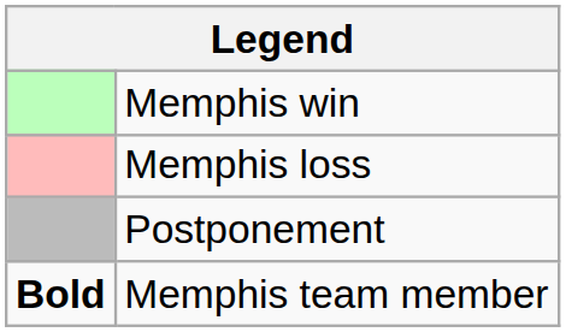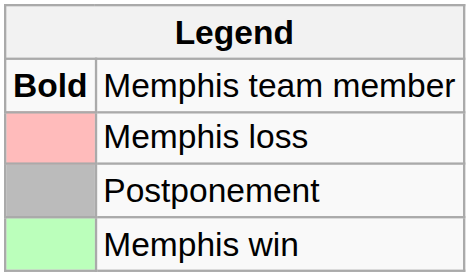rows swapped: Memphis win <-> Memphis team member
